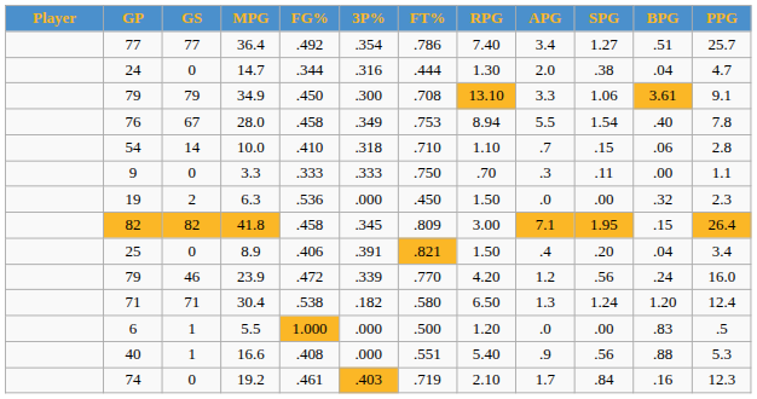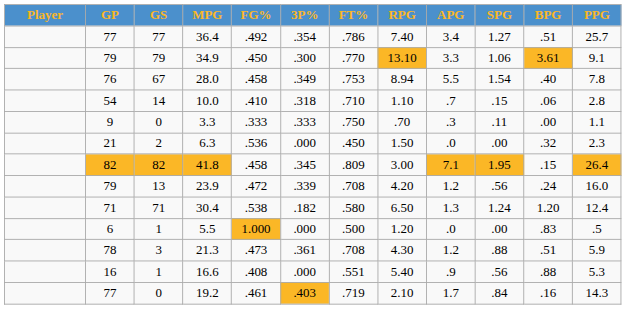- row: 24 | 0 | 14.7 | .344 | .316 | .444 | 1.30 | 2.0 | .38 | .04 | 4.7
34.9 | FT%: .708 -> .770
6.3 | GP: 19 -> 21
- row: 25 | 0 | 8.9 | .406 | .391 | .821 | 1.50 | .4 | .20 | .04 | 3.4
23.9 | GS: 46 -> 13
23.9 | FT%: .770 -> .708
+ row: 78 | 3 | 21.3 | .473 | .361 | .708 | 4.30 | 1.2 | .88 | .51 | 5.9
16.6 | GP: 40 -> 16
19.2 | GP: 74 -> 77
19.2 | PPG: 12.3 -> 14.3
